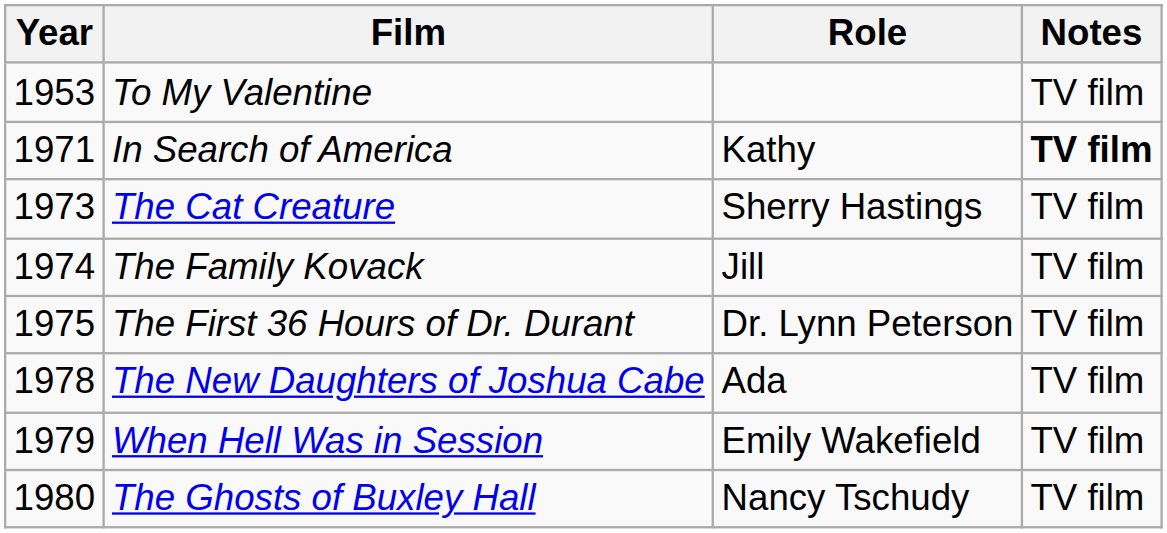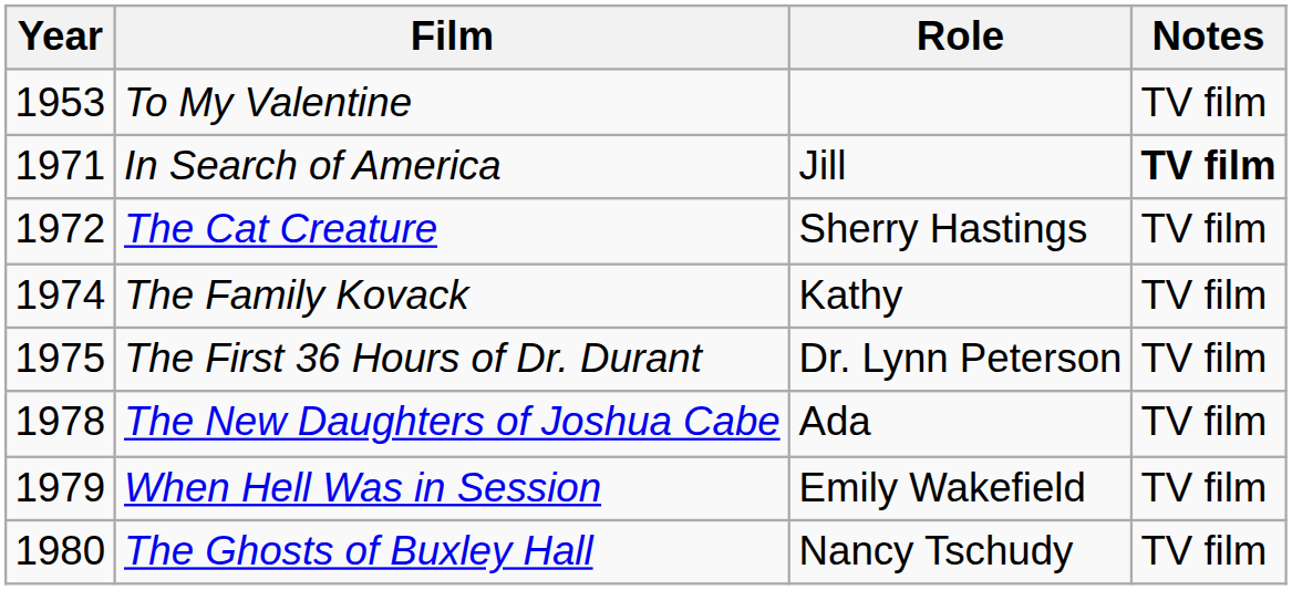In Search of America | Role: Kathy -> Jill
The Cat Creature | Year: 1973 -> 1972
The Family Kovack | Role: Jill -> Kathy
